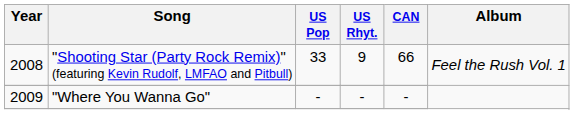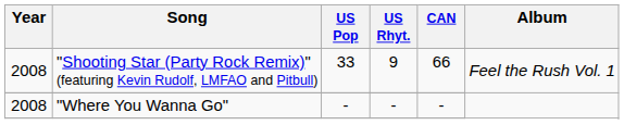"Where You Wanna Go" | Year: 2009 -> 2008
